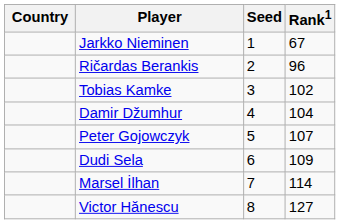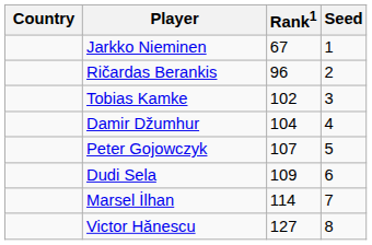columns swapped: Rank1 <-> Seed
